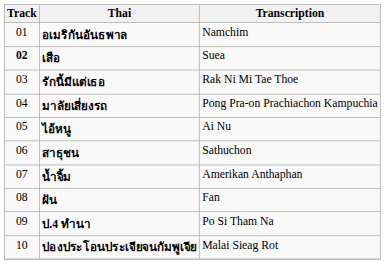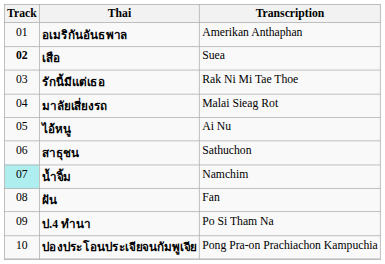อเมริกันอันธพาล | Transcription: Namchim -> Amerikan Anthaphan
มาลัยเสี่ยงรถ | Transcription: Pong Pra-on Prachiachon Kampuchia -> Malai Sieag Rot
น้ำจิ้ม | Track: no background -> paleturquoise background
น้ำจิ้ม | Transcription: Amerikan Anthaphan -> Namchim
ปองประโอนประเจียจนกัมพูเจีย | Transcription: Malai Sieag Rot -> Pong Pra-on Prachiachon Kampuchia
